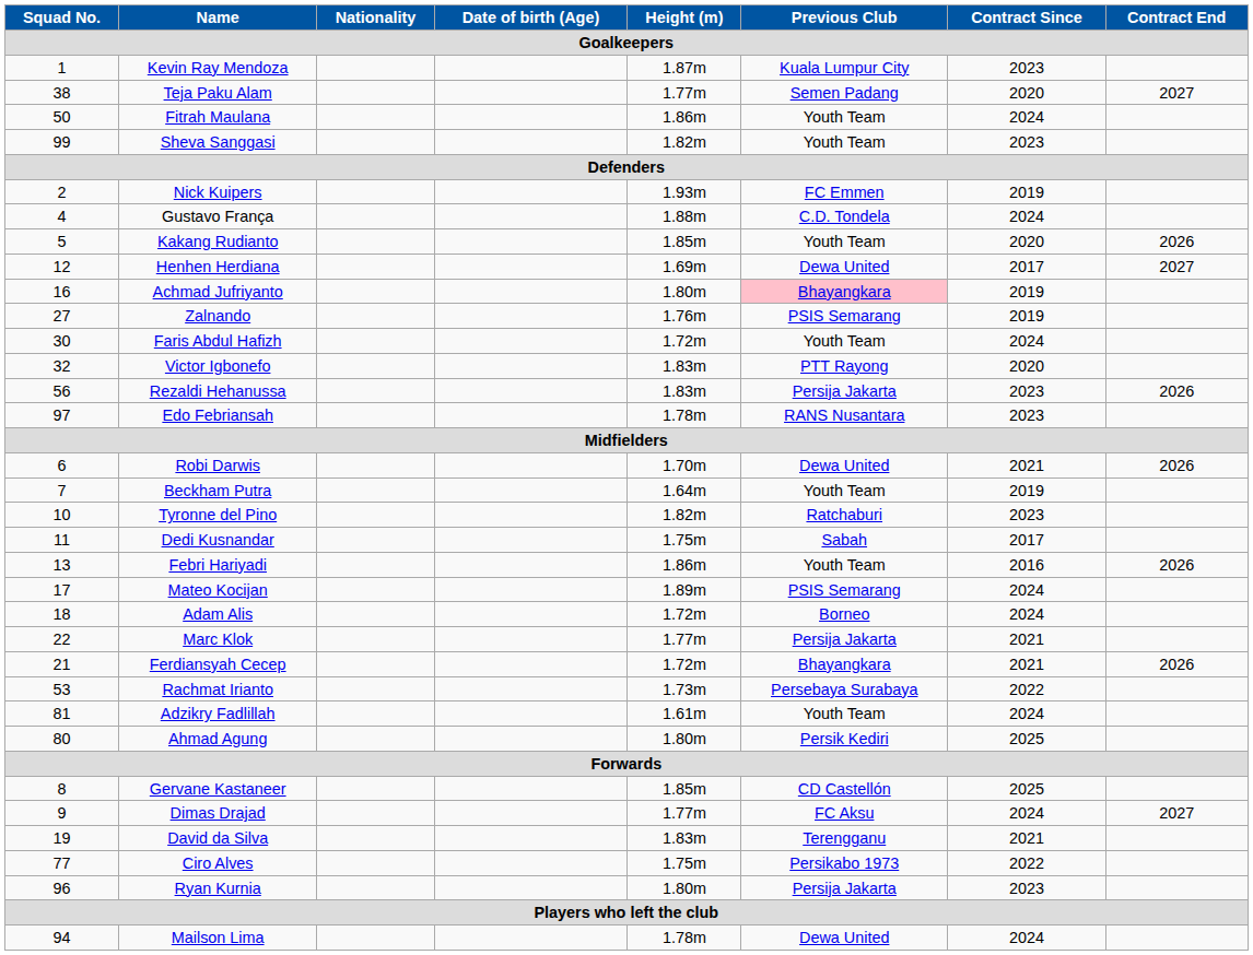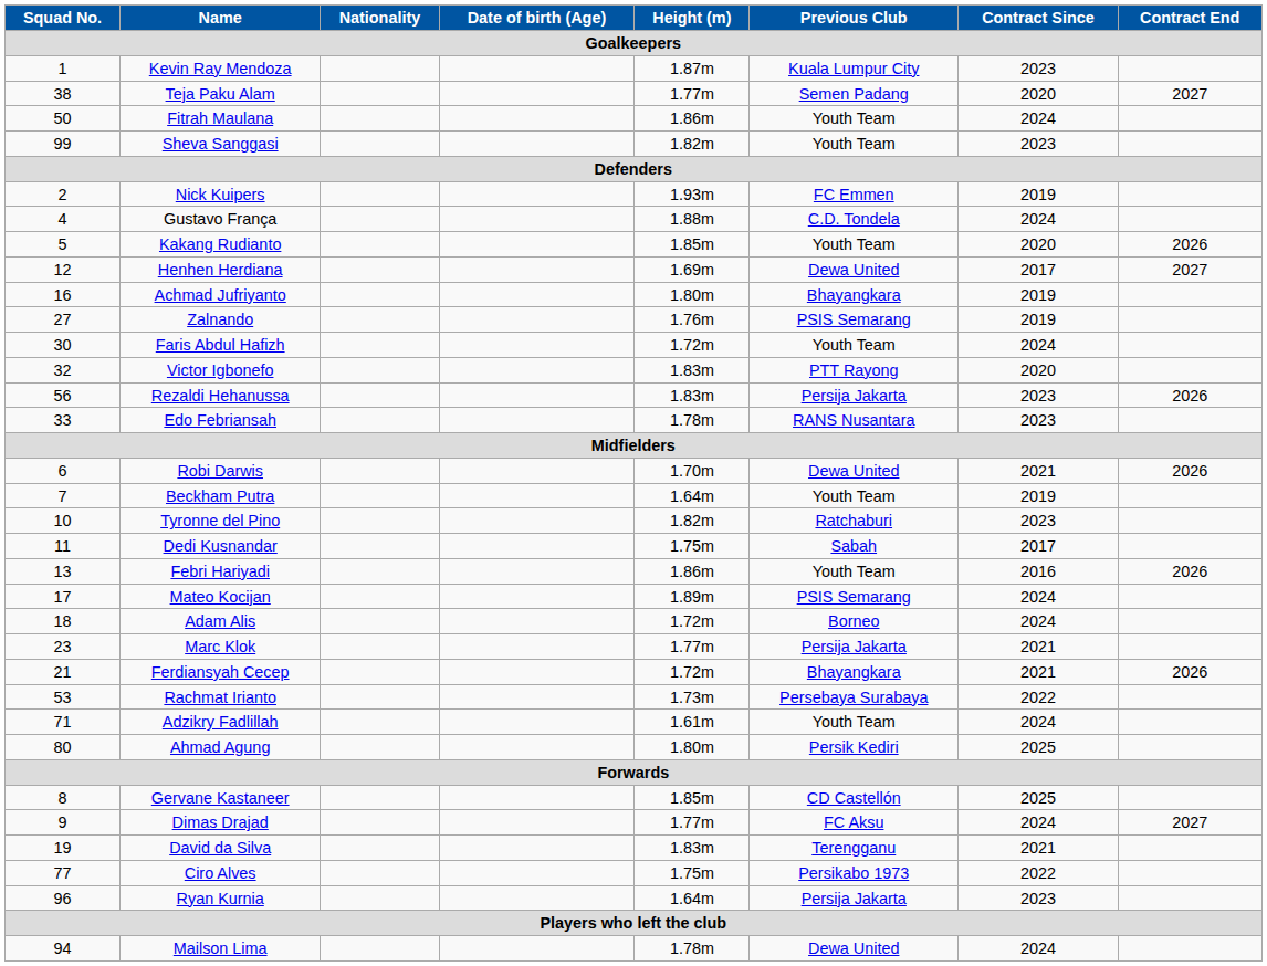Achmad Jufriyanto | Previous Club: pink background -> no background
Edo Febriansah | Squad No.: 97 -> 33
Marc Klok | Squad No.: 22 -> 23
Adzikry Fadlillah | Squad No.: 81 -> 71
Ryan Kurnia | Height (m): 1.80m -> 1.64m
